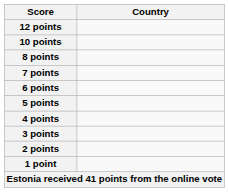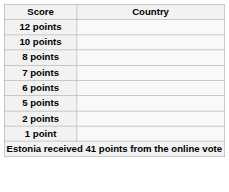- row: 4 points
- row: 3 points
